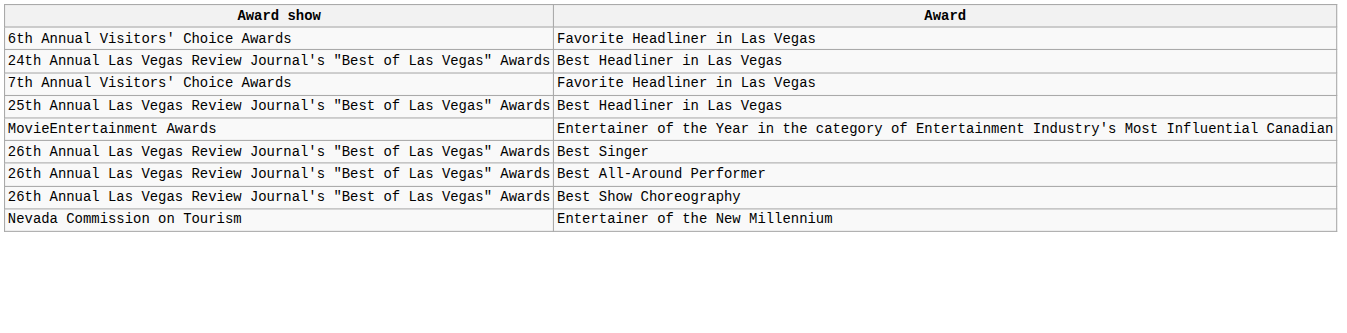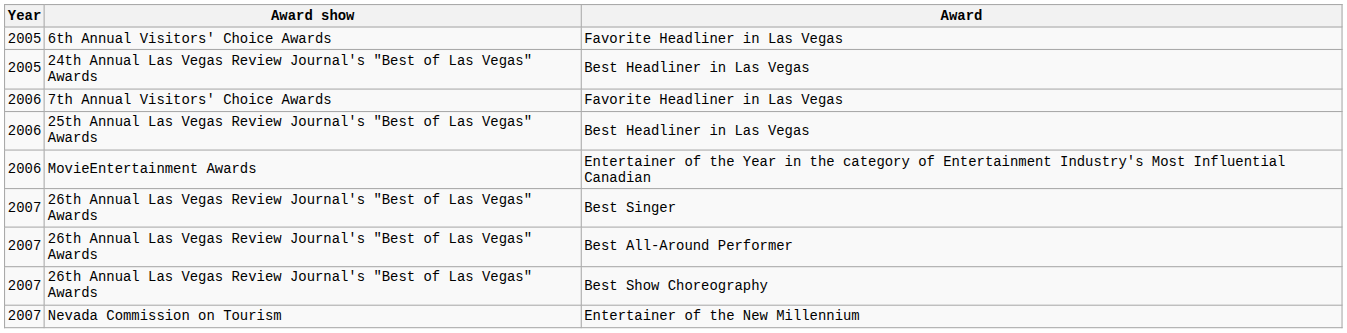+ column: Year | 2005 | 2005 | 2006 | 2006 | 2006 | 2007 | 2007 | 2007 | 2007
